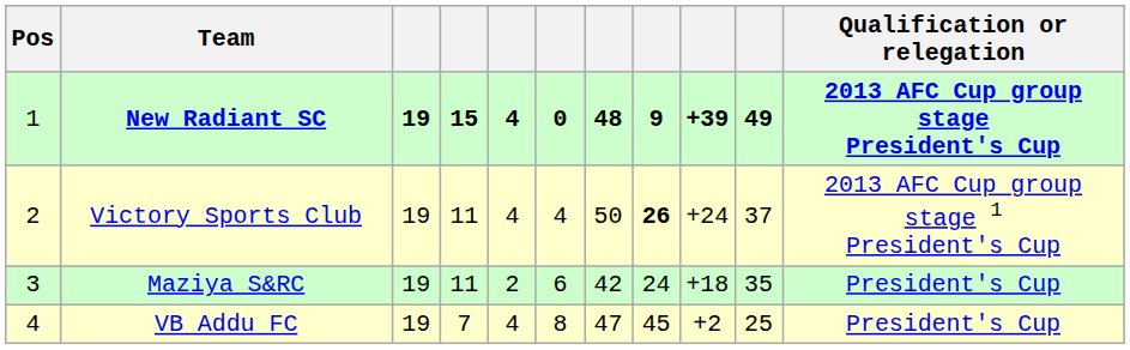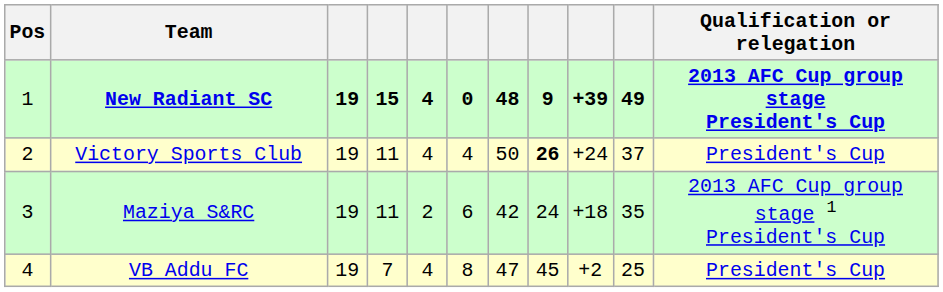Victory Sports Club | Qualification or relegation: 2013 AFC Cup group stage 1 President's Cup -> President's Cup
Maziya S&RC | Qualification or relegation: President's Cup -> 2013 AFC Cup group stage 1 President's Cup
